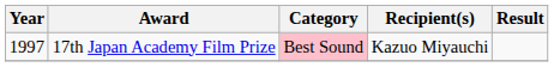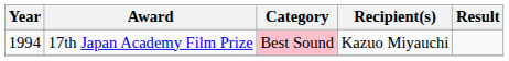17th Japan Academy Film Prize | Year: 1997 -> 1994
